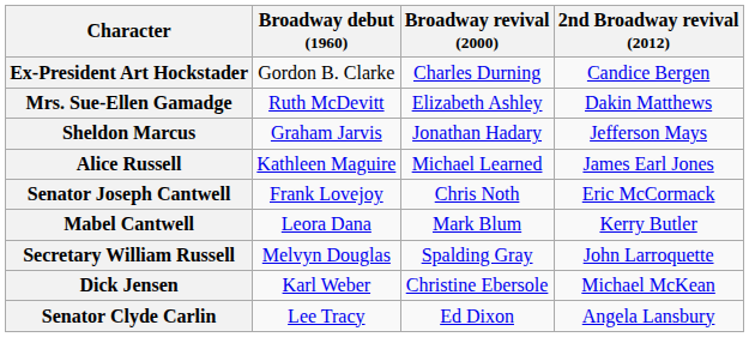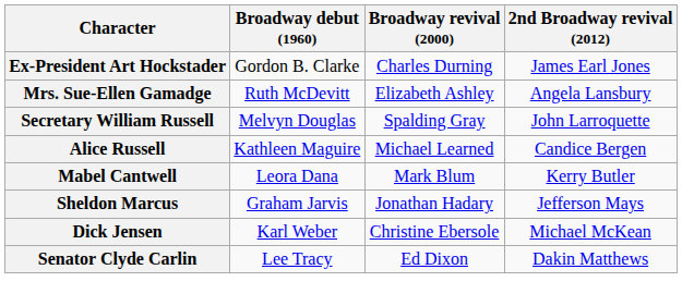Ex-President Art Hockstader | 2nd Broadway revival (2012): Candice Bergen -> James Earl Jones
Mrs. Sue-Ellen Gamadge | 2nd Broadway revival (2012): Dakin Matthews -> Angela Lansbury
rows swapped: Secretary William Russell <-> Sheldon Marcus
Alice Russell | 2nd Broadway revival (2012): James Earl Jones -> Candice Bergen
- row: Senator Joseph Cantwell | Frank Lovejoy | Chris Noth | Eric McCormack
Senator Clyde Carlin | 2nd Broadway revival (2012): Angela Lansbury -> Dakin Matthews
